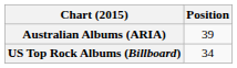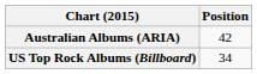Australian Albums (ARIA) | Position: 39 -> 42
